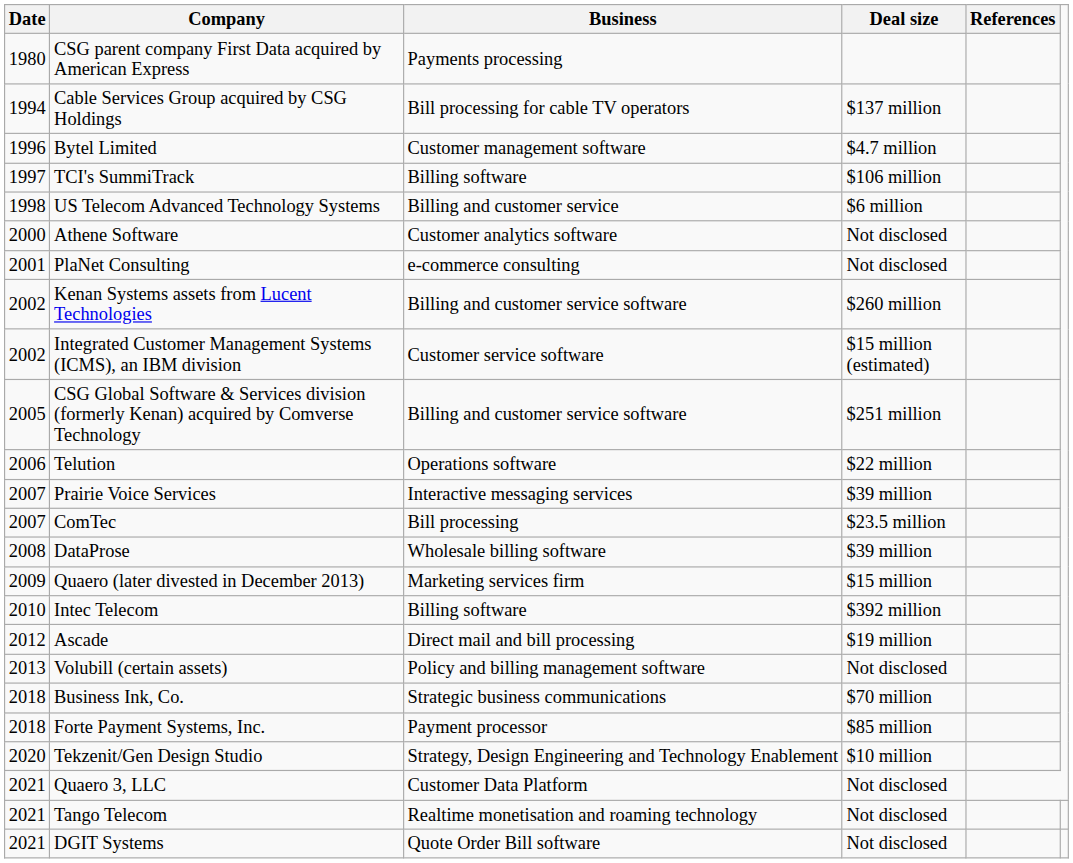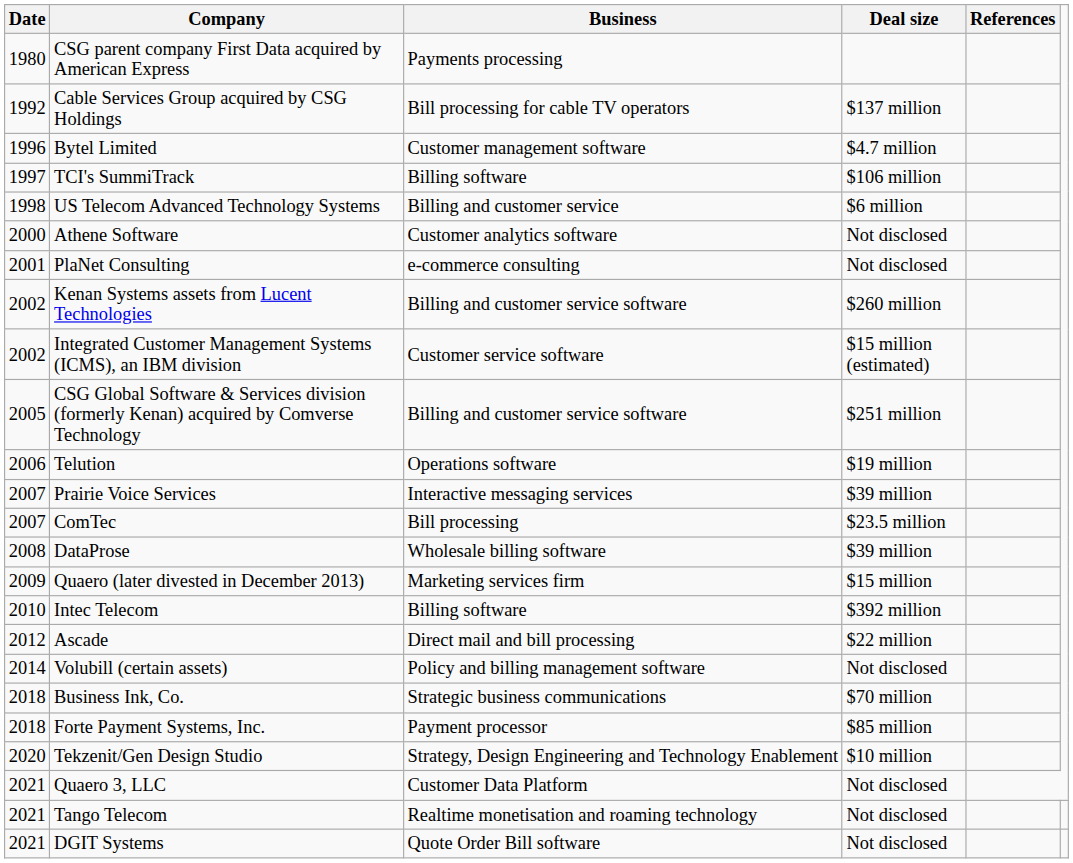Cable Services Group acquired by CSG Holdings | Date: 1994 -> 1992
Telution | Deal size: $22 million -> $19 million
Ascade | Deal size: $19 million -> $22 million
Volubill (certain assets) | Date: 2013 -> 2014
